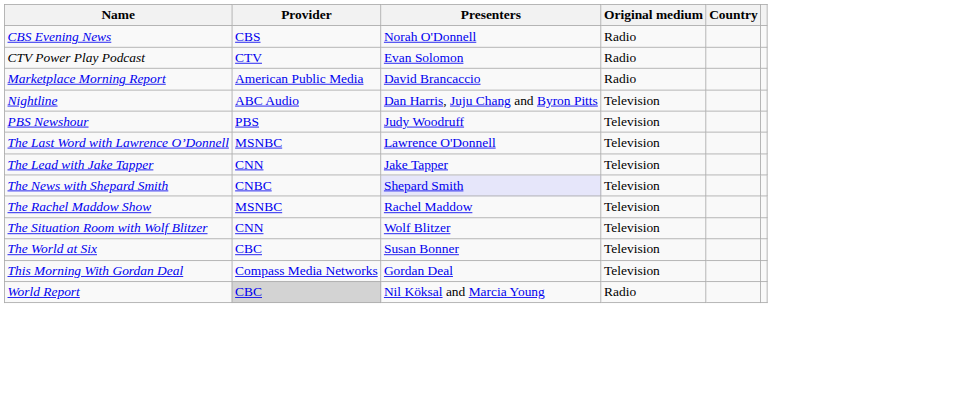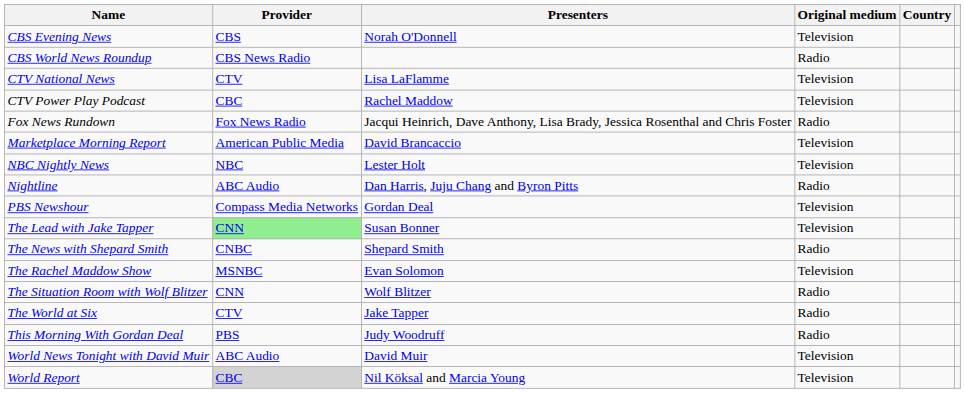CBS Evening News | Original medium: Radio -> Television
+ row: CBS World News Roundup | CBS News Radio | Radio
+ row: CTV National News | CTV | Lisa LaFlamme | Television
CTV Power Play Podcast | Provider: CTV -> CBC
CTV Power Play Podcast | Presenters: Evan Solomon -> Rachel Maddow
CTV Power Play Podcast | Original medium: Radio -> Television
+ row: Fox News Rundown | Fox News Radio | Jacqui Heinrich, Dave Anthony, Lisa Brady, Jessica Rosenthal and Chris Foster | Radio
Marketplace Morning Report | Original medium: Radio -> Television
+ row: NBC Nightly News | NBC | Lester Holt | Television
Nightline | Original medium: Television -> Radio
PBS Newshour | Provider: PBS -> Compass Media Networks
PBS Newshour | Presenters: Judy Woodruff -> Gordan Deal
- row: The Last Word with Lawrence O’Donnell | MSNBC | Lawrence O'Donnell | Television
The Lead with Jake Tapper | Provider: no background -> lightgreen background
The Lead with Jake Tapper | Presenters: Jake Tapper -> Susan Bonner
The News with Shepard Smith | Presenters: lavender background -> no background
The News with Shepard Smith | Original medium: Television -> Radio
The Rachel Maddow Show | Presenters: Rachel Maddow -> Evan Solomon
The Situation Room with Wolf Blitzer | Original medium: Television -> Radio
The World at Six | Provider: CBC -> CTV
The World at Six | Presenters: Susan Bonner -> Jake Tapper
The World at Six | Original medium: Television -> Radio
This Morning With Gordan Deal | Provider: Compass Media Networks -> PBS
This Morning With Gordan Deal | Presenters: Gordan Deal -> Judy Woodruff
This Morning With Gordan Deal | Original medium: Television -> Radio
+ row: World News Tonight with David Muir | ABC Audio | David Muir | Television
World Report | Original medium: Radio -> Television
